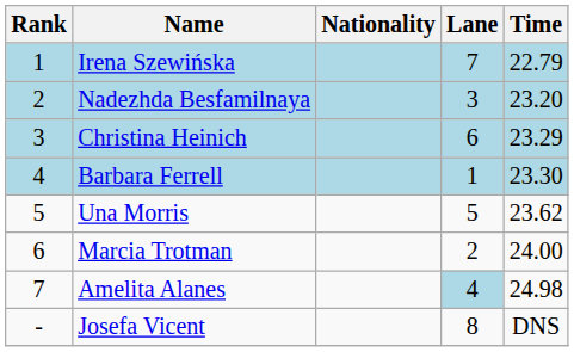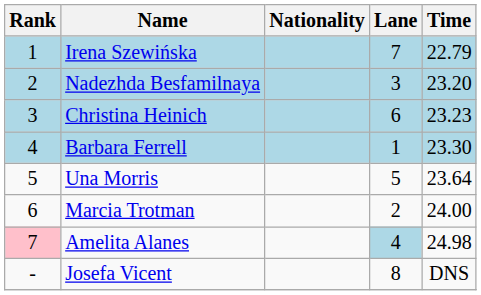Christina Heinich | Time: 23.29 -> 23.23
Una Morris | Time: 23.62 -> 23.64
Amelita Alanes | Rank: no background -> pink background
